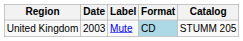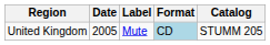United Kingdom | Date: 2003 -> 2005
